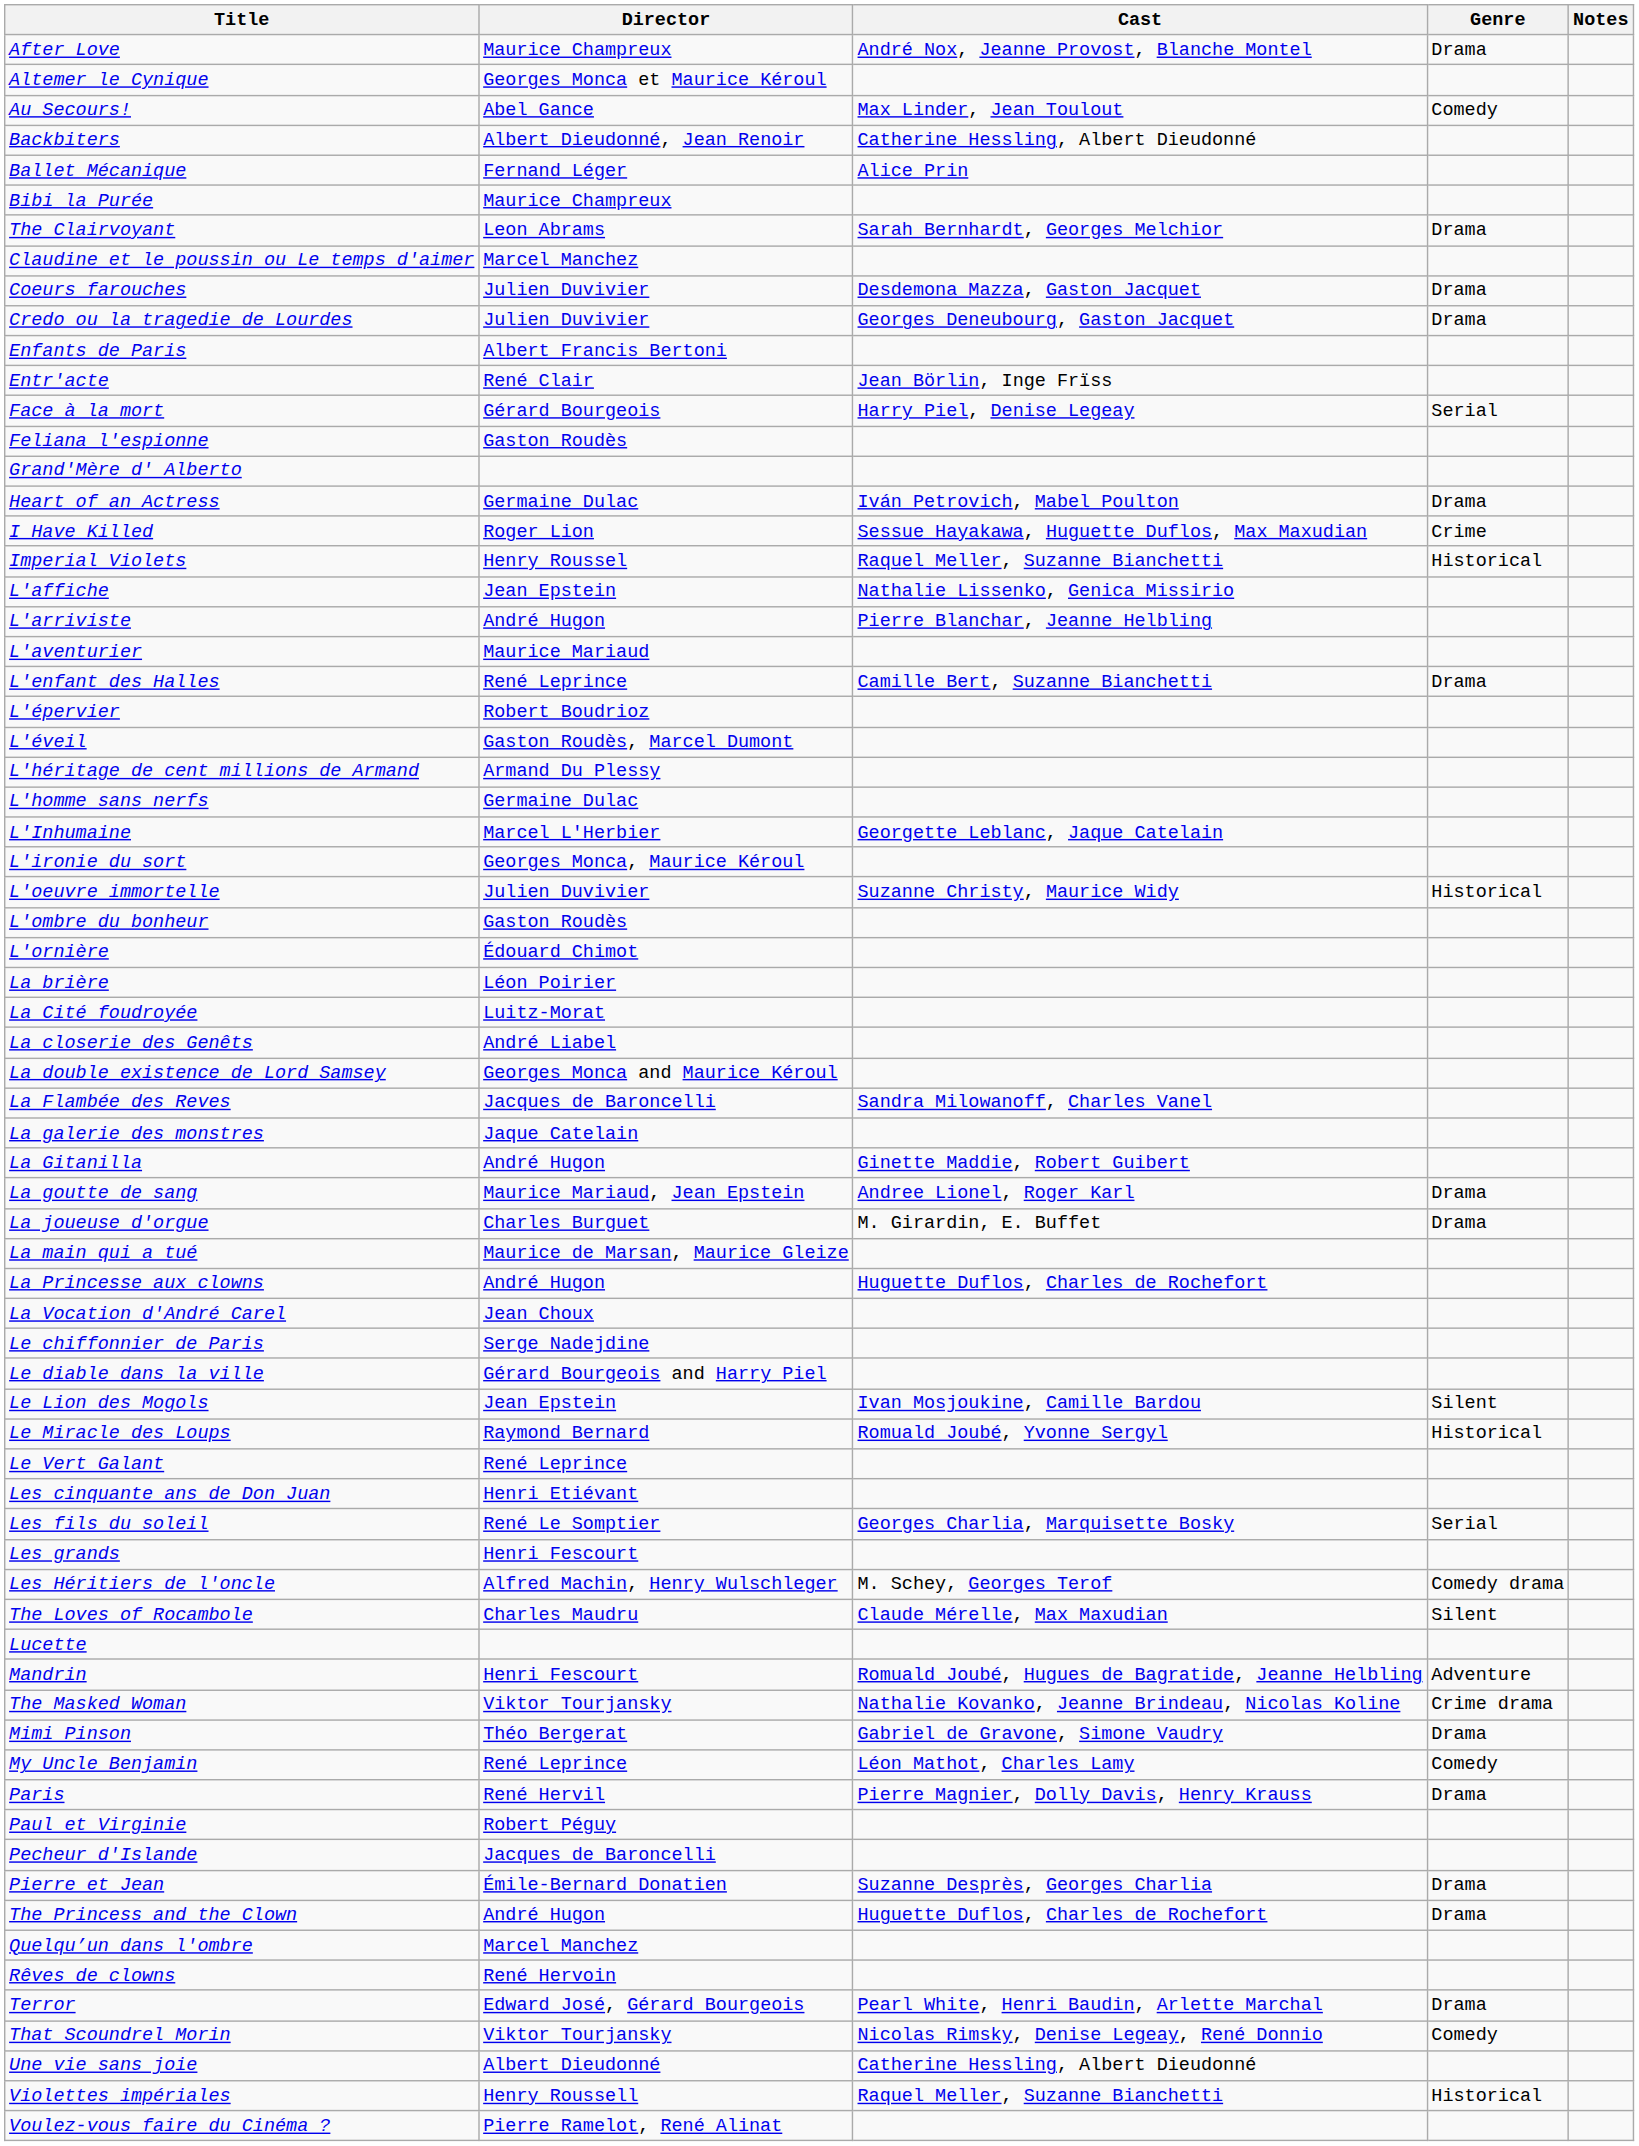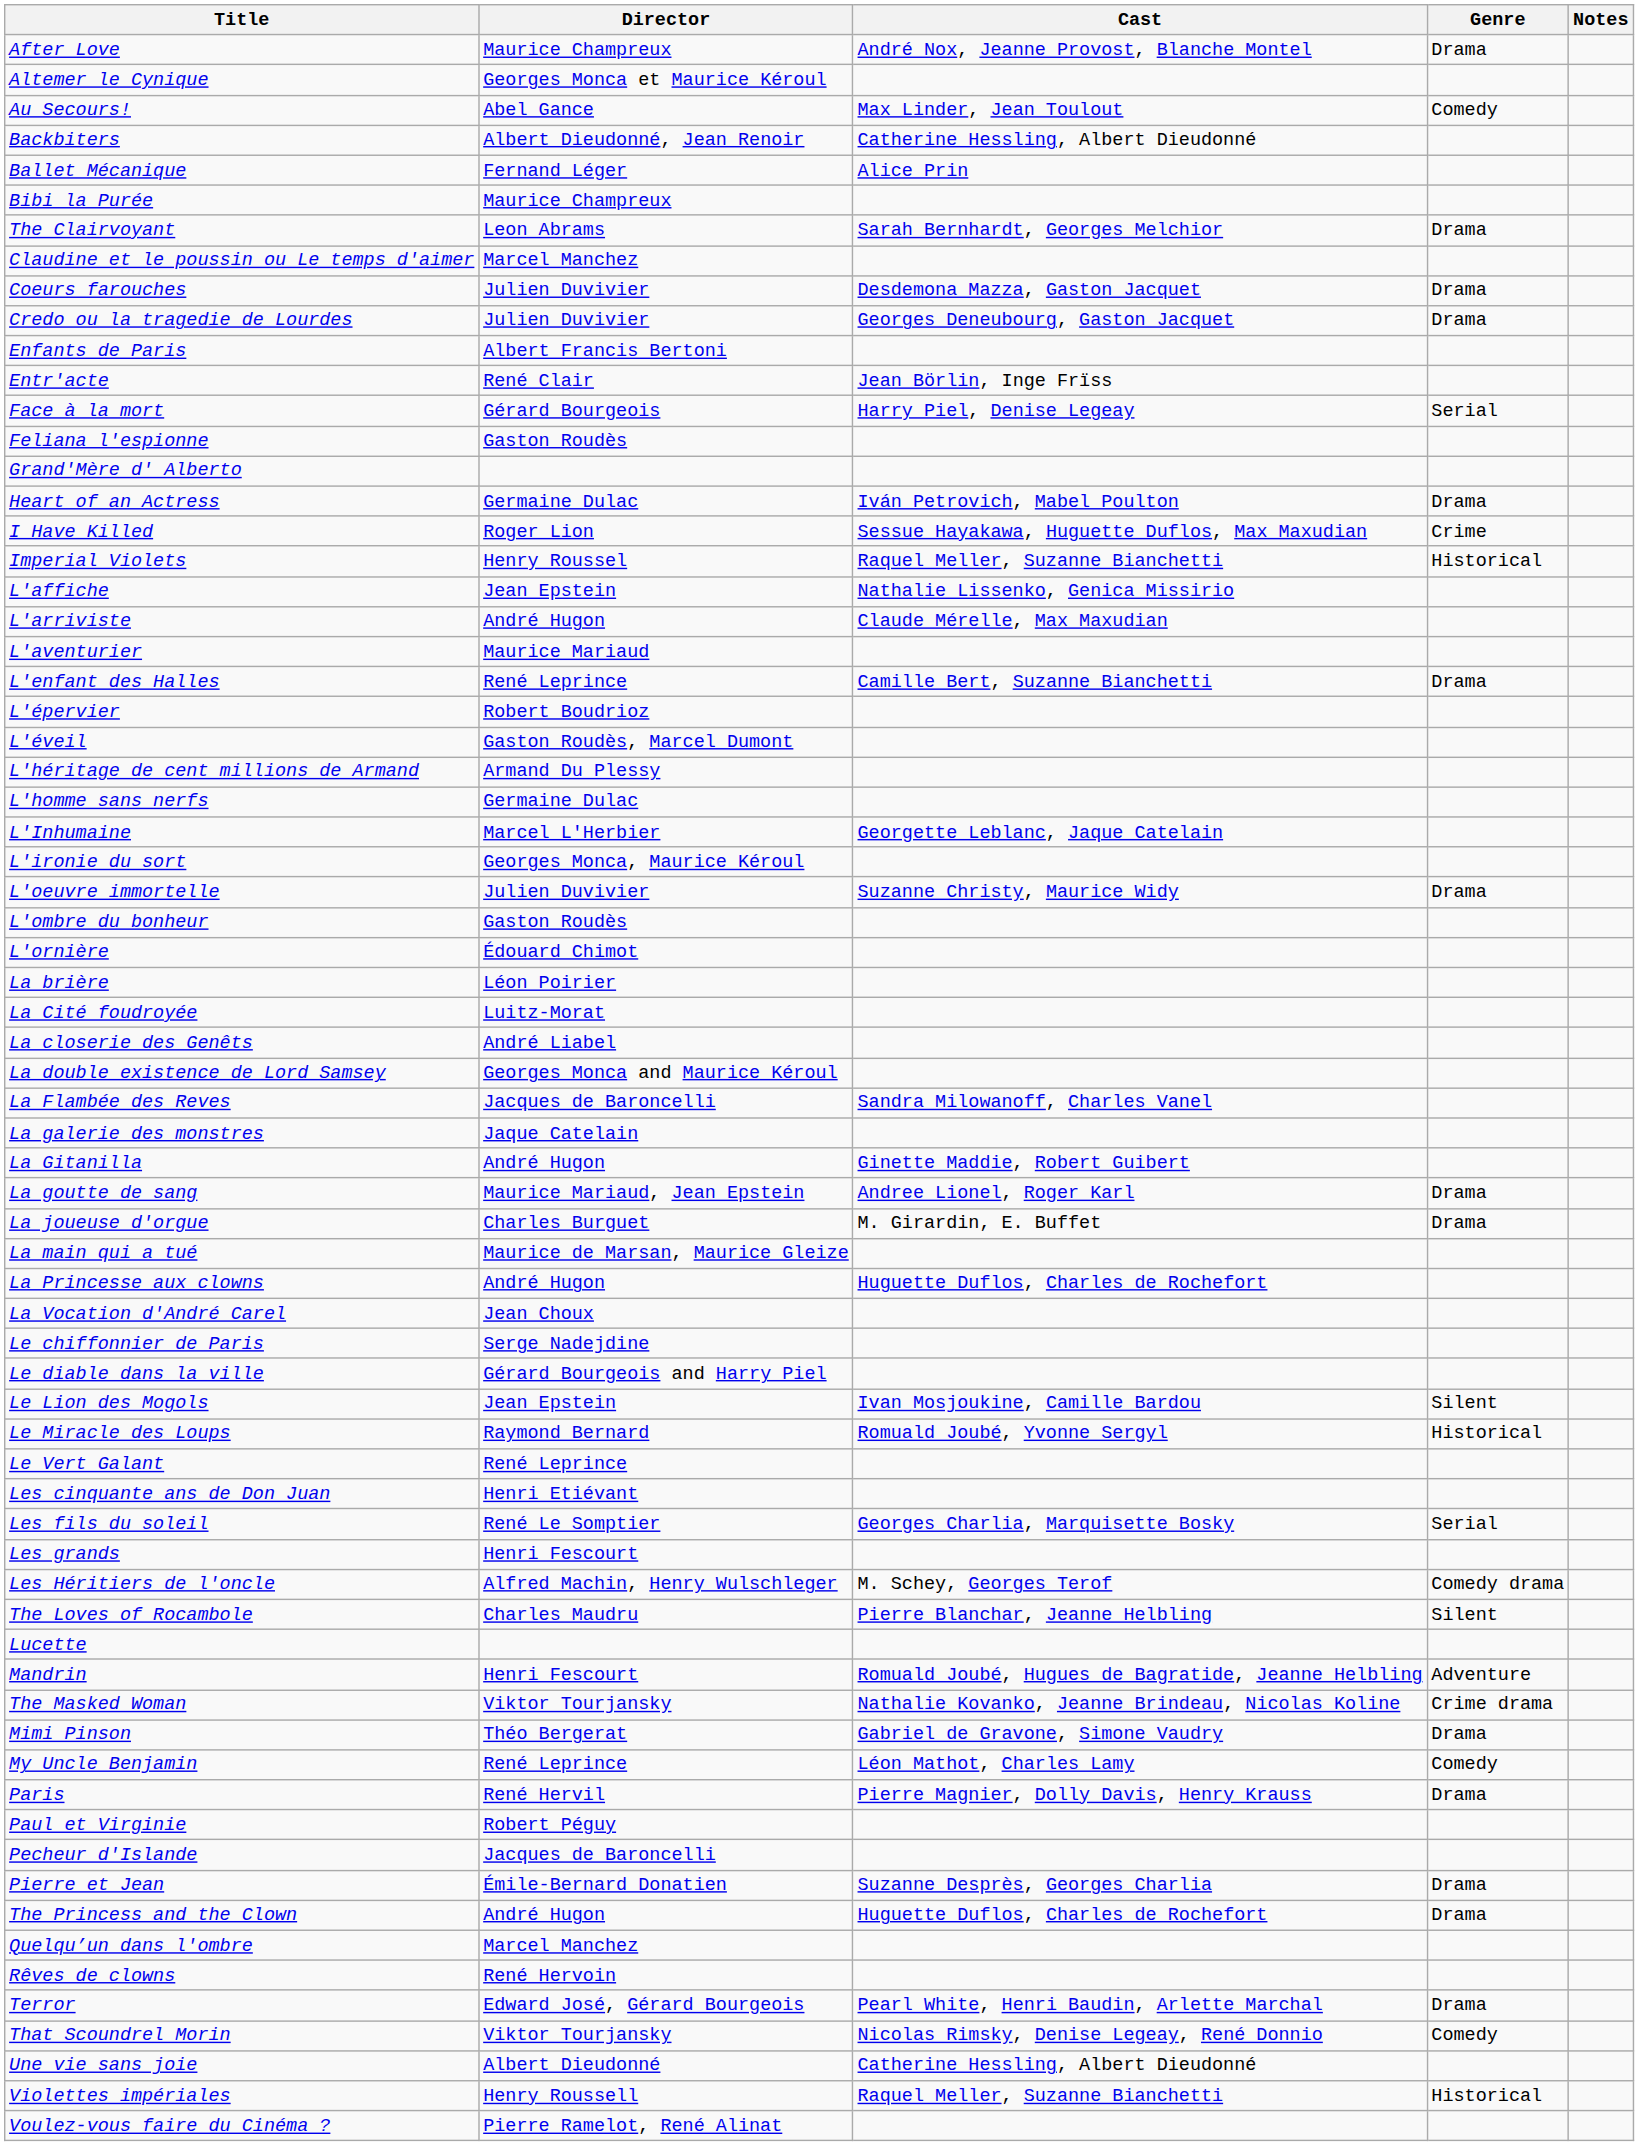L'arriviste | Cast: Pierre Blanchar, Jeanne Helbling -> Claude Mérelle, Max Maxudian
L'oeuvre immortelle | Genre: Historical -> Drama
The Loves of Rocambole | Cast: Claude Mérelle, Max Maxudian -> Pierre Blanchar, Jeanne Helbling
